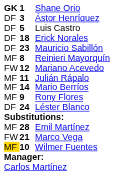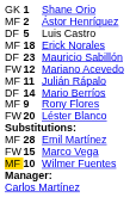Shane Orio | column 1: bold -> normal
Ástor Henríquez | column 1: DF -> MF
Ástor Henríquez | column 2: 3 -> 2
Erick Norales | column 1: DF -> MF
- row: MF | 8 | Reinieri Mayorquín
Mario Berríos | column 1: MF -> DF
Léster Blanco | column 1: DF -> FW
Léster Blanco | column 2: 24 -> 20
Marco Vega | column 2: 21 -> 15
